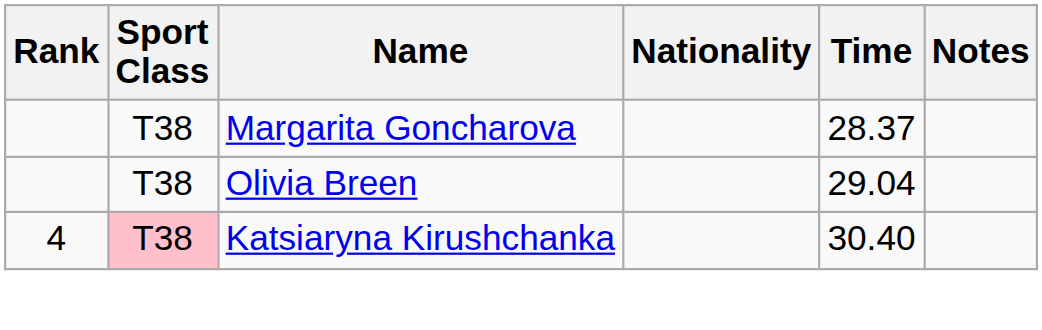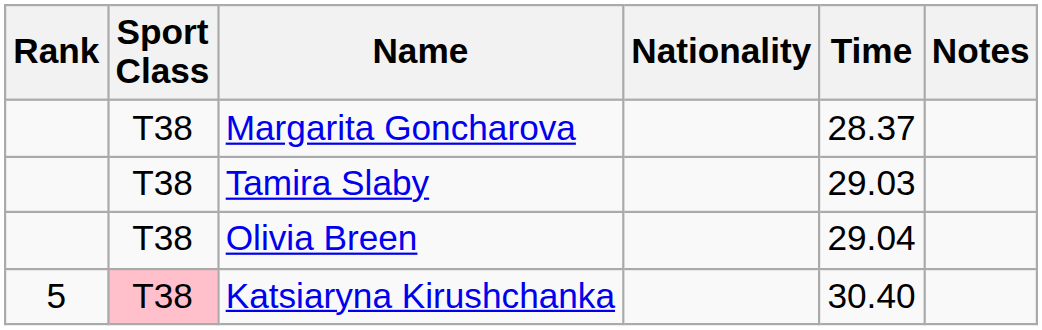+ row: T38 | Tamira Slaby | 29.03
Katsiaryna Kirushchanka | Rank: 4 -> 5
